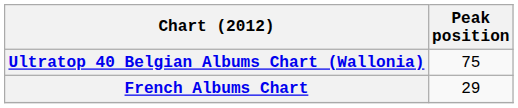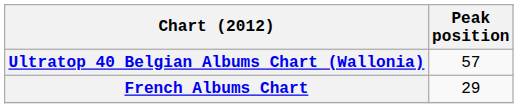Ultratop 40 Belgian Albums Chart (Wallonia) | Peak position: 75 -> 57
